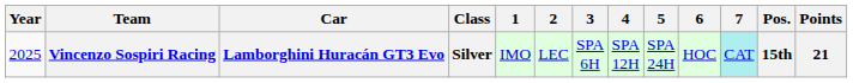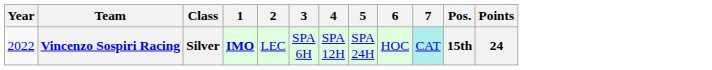- column: Car | Lamborghini Huracán GT3 Evo
Vincenzo Sospiri Racing | Year: 2025 -> 2022
Vincenzo Sospiri Racing | 1: normal -> bold
Vincenzo Sospiri Racing | Points: 21 -> 24
